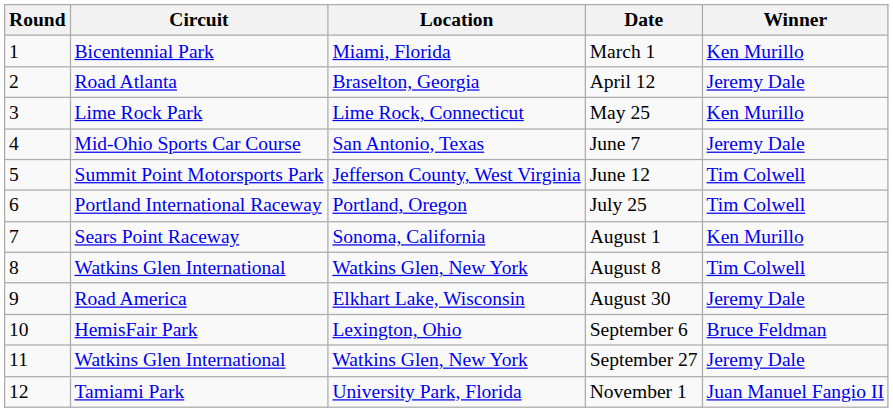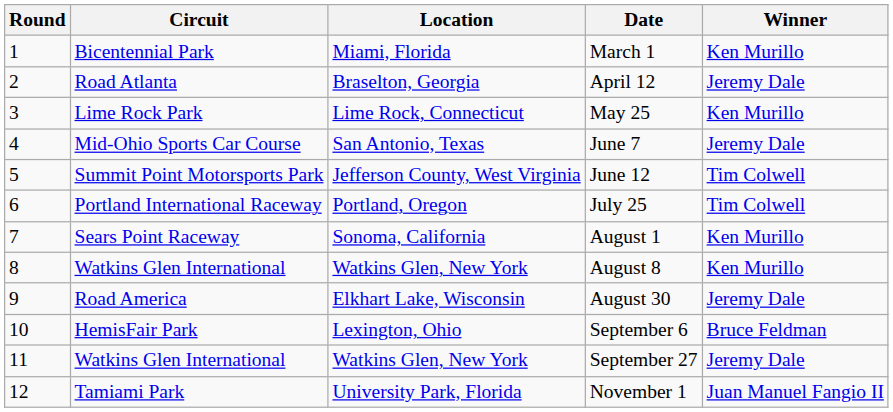August 8 | Winner: Tim Colwell -> Ken Murillo
